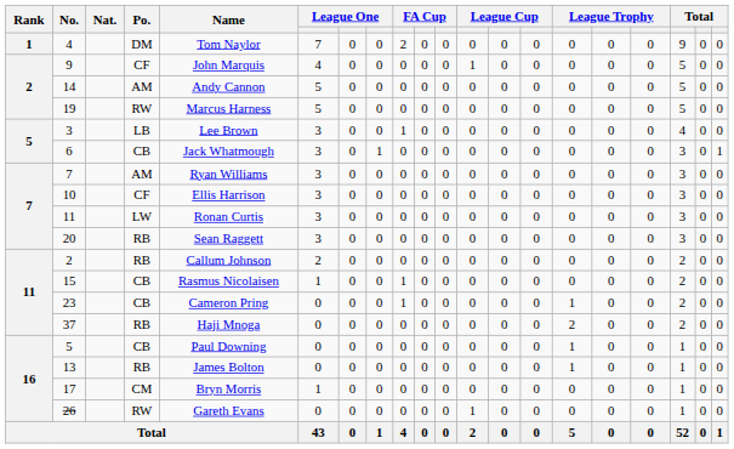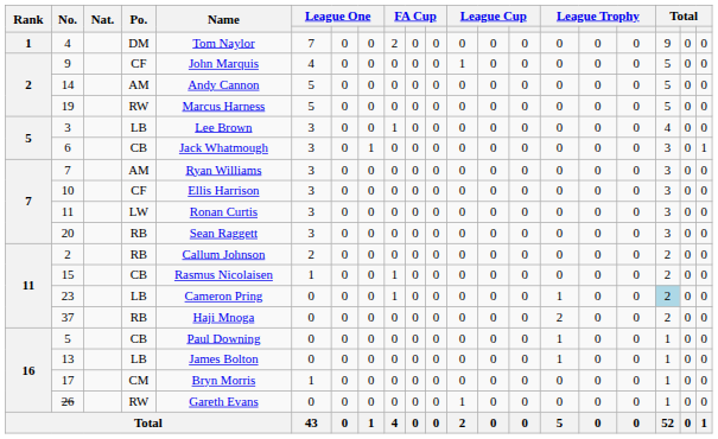23 | Po.: CB -> LB
23 | column 18: no background -> lightblue background
13 | Po.: RB -> LB
